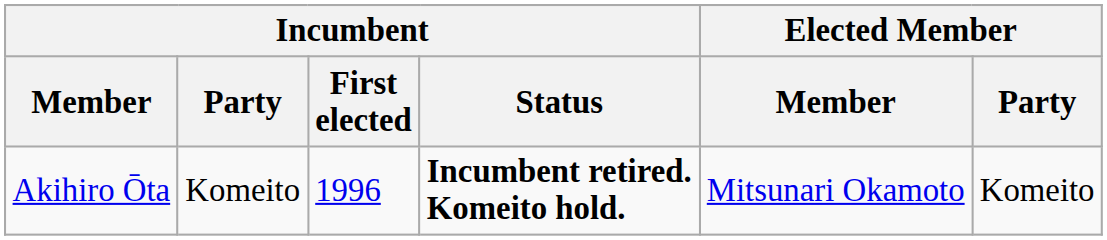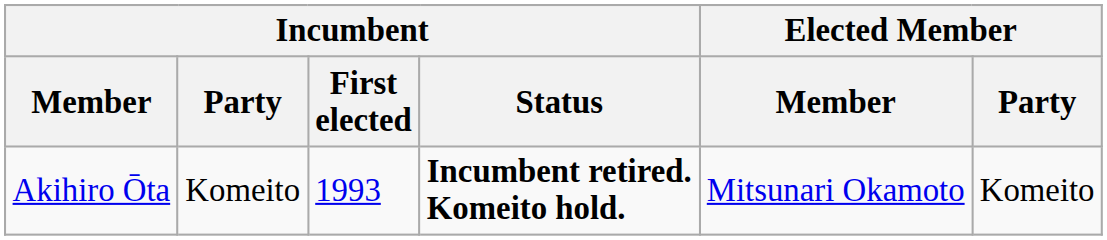Akihiro Ōta | Incumbent / First elected: 1996 -> 1993
